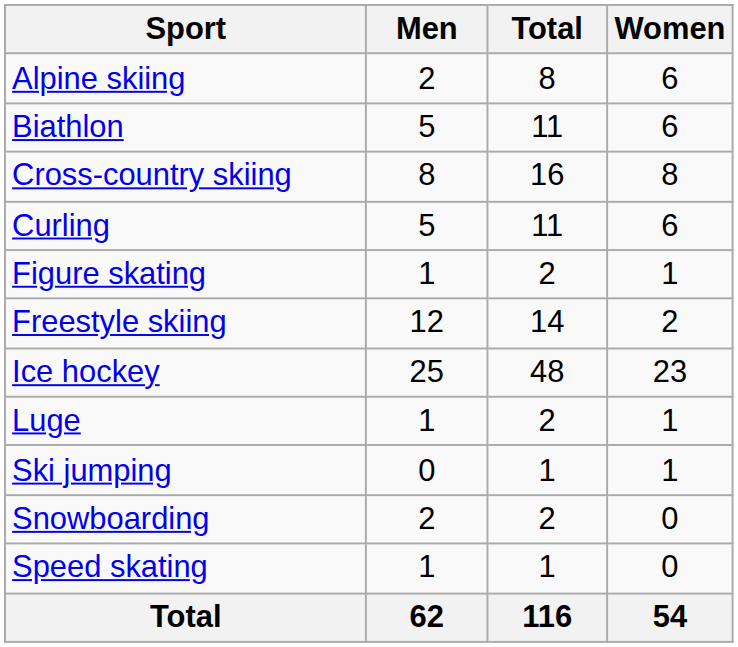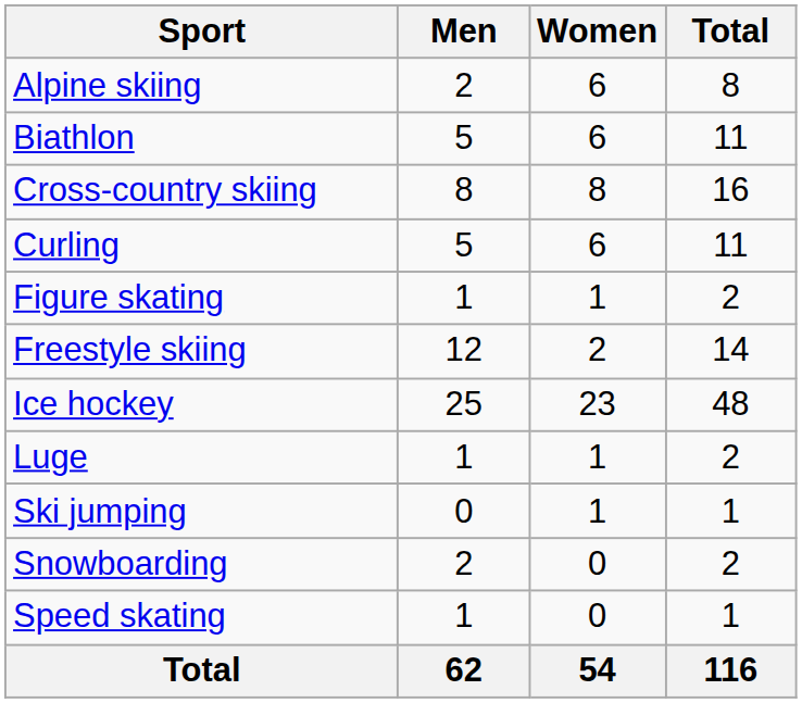columns swapped: Women <-> Total
